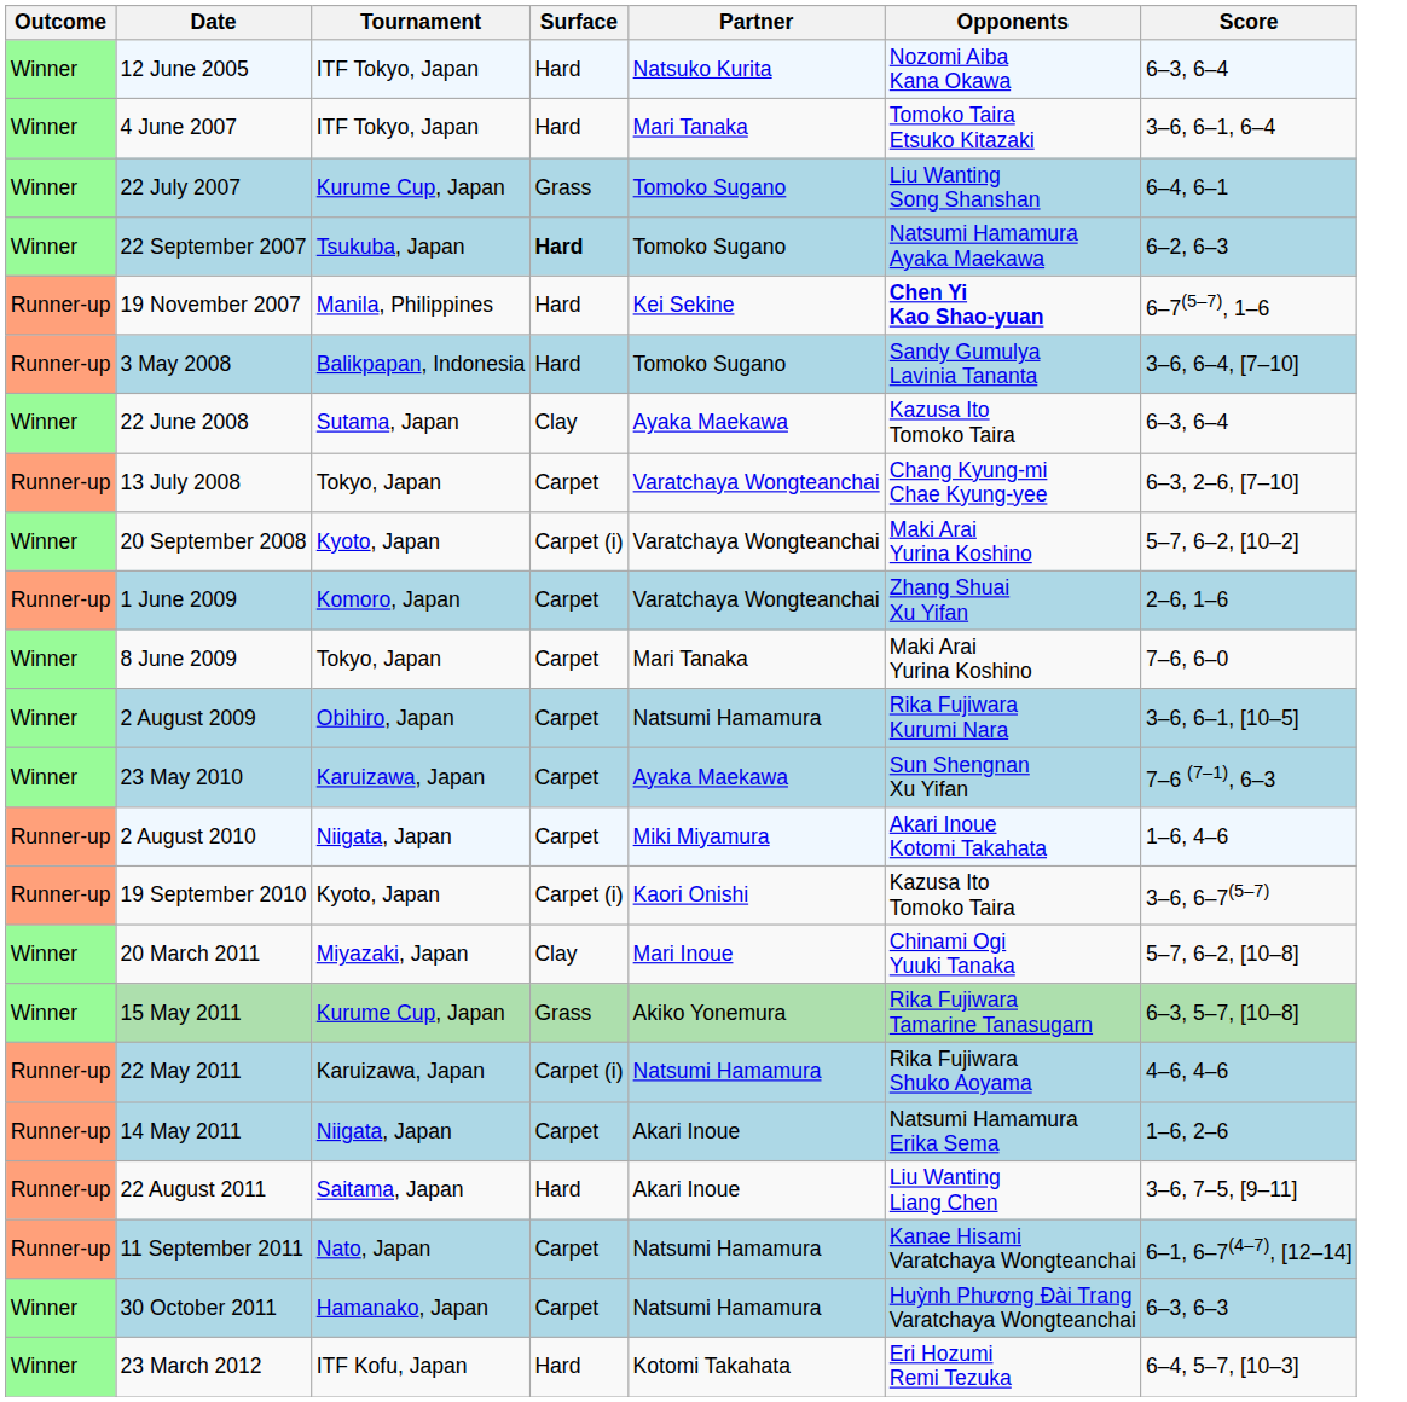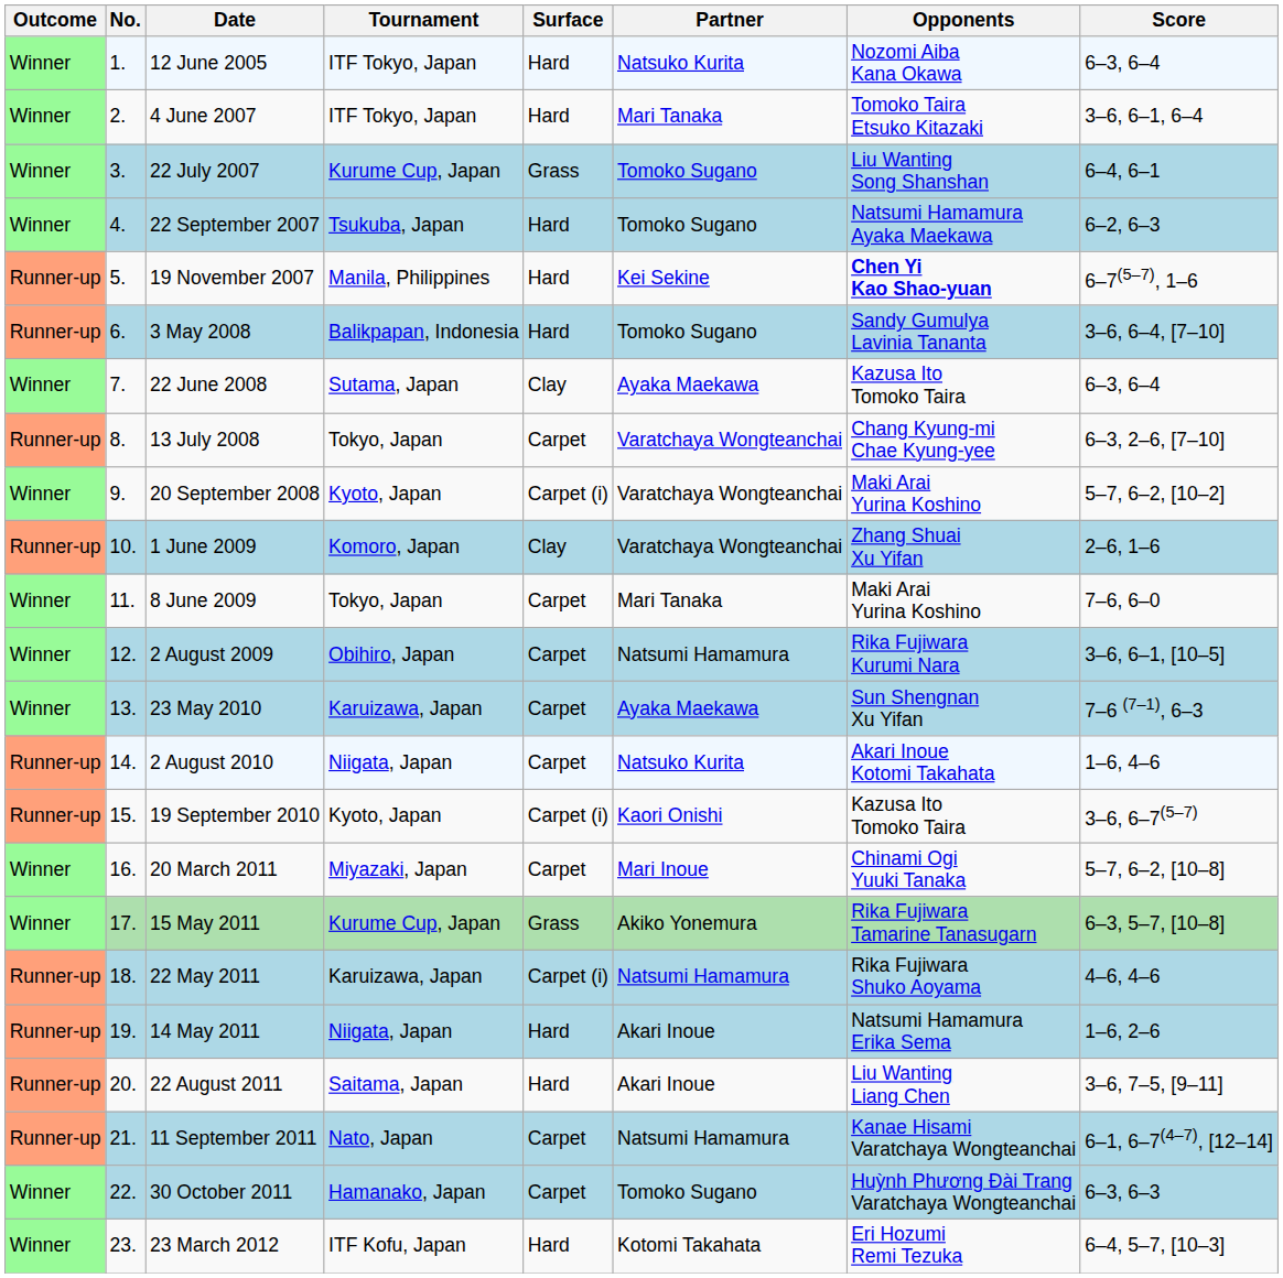+ column: No. | 1. | 2. | 3. | 4. | 5. | 6. | 7. | 8. | 9. | 10. | 11. | 12. | 13. | 14. | 15. | 16. | 17. | 18. | 19. | 20. | 21. | 22. | 23.
22 September 2007 | Surface: bold -> normal
1 June 2009 | Surface: Carpet -> Clay
2 August 2010 | Partner: Miki Miyamura -> Natsuko Kurita
20 March 2011 | Surface: Clay -> Carpet
14 May 2011 | Surface: Carpet -> Hard
30 October 2011 | Partner: Natsumi Hamamura -> Tomoko Sugano
